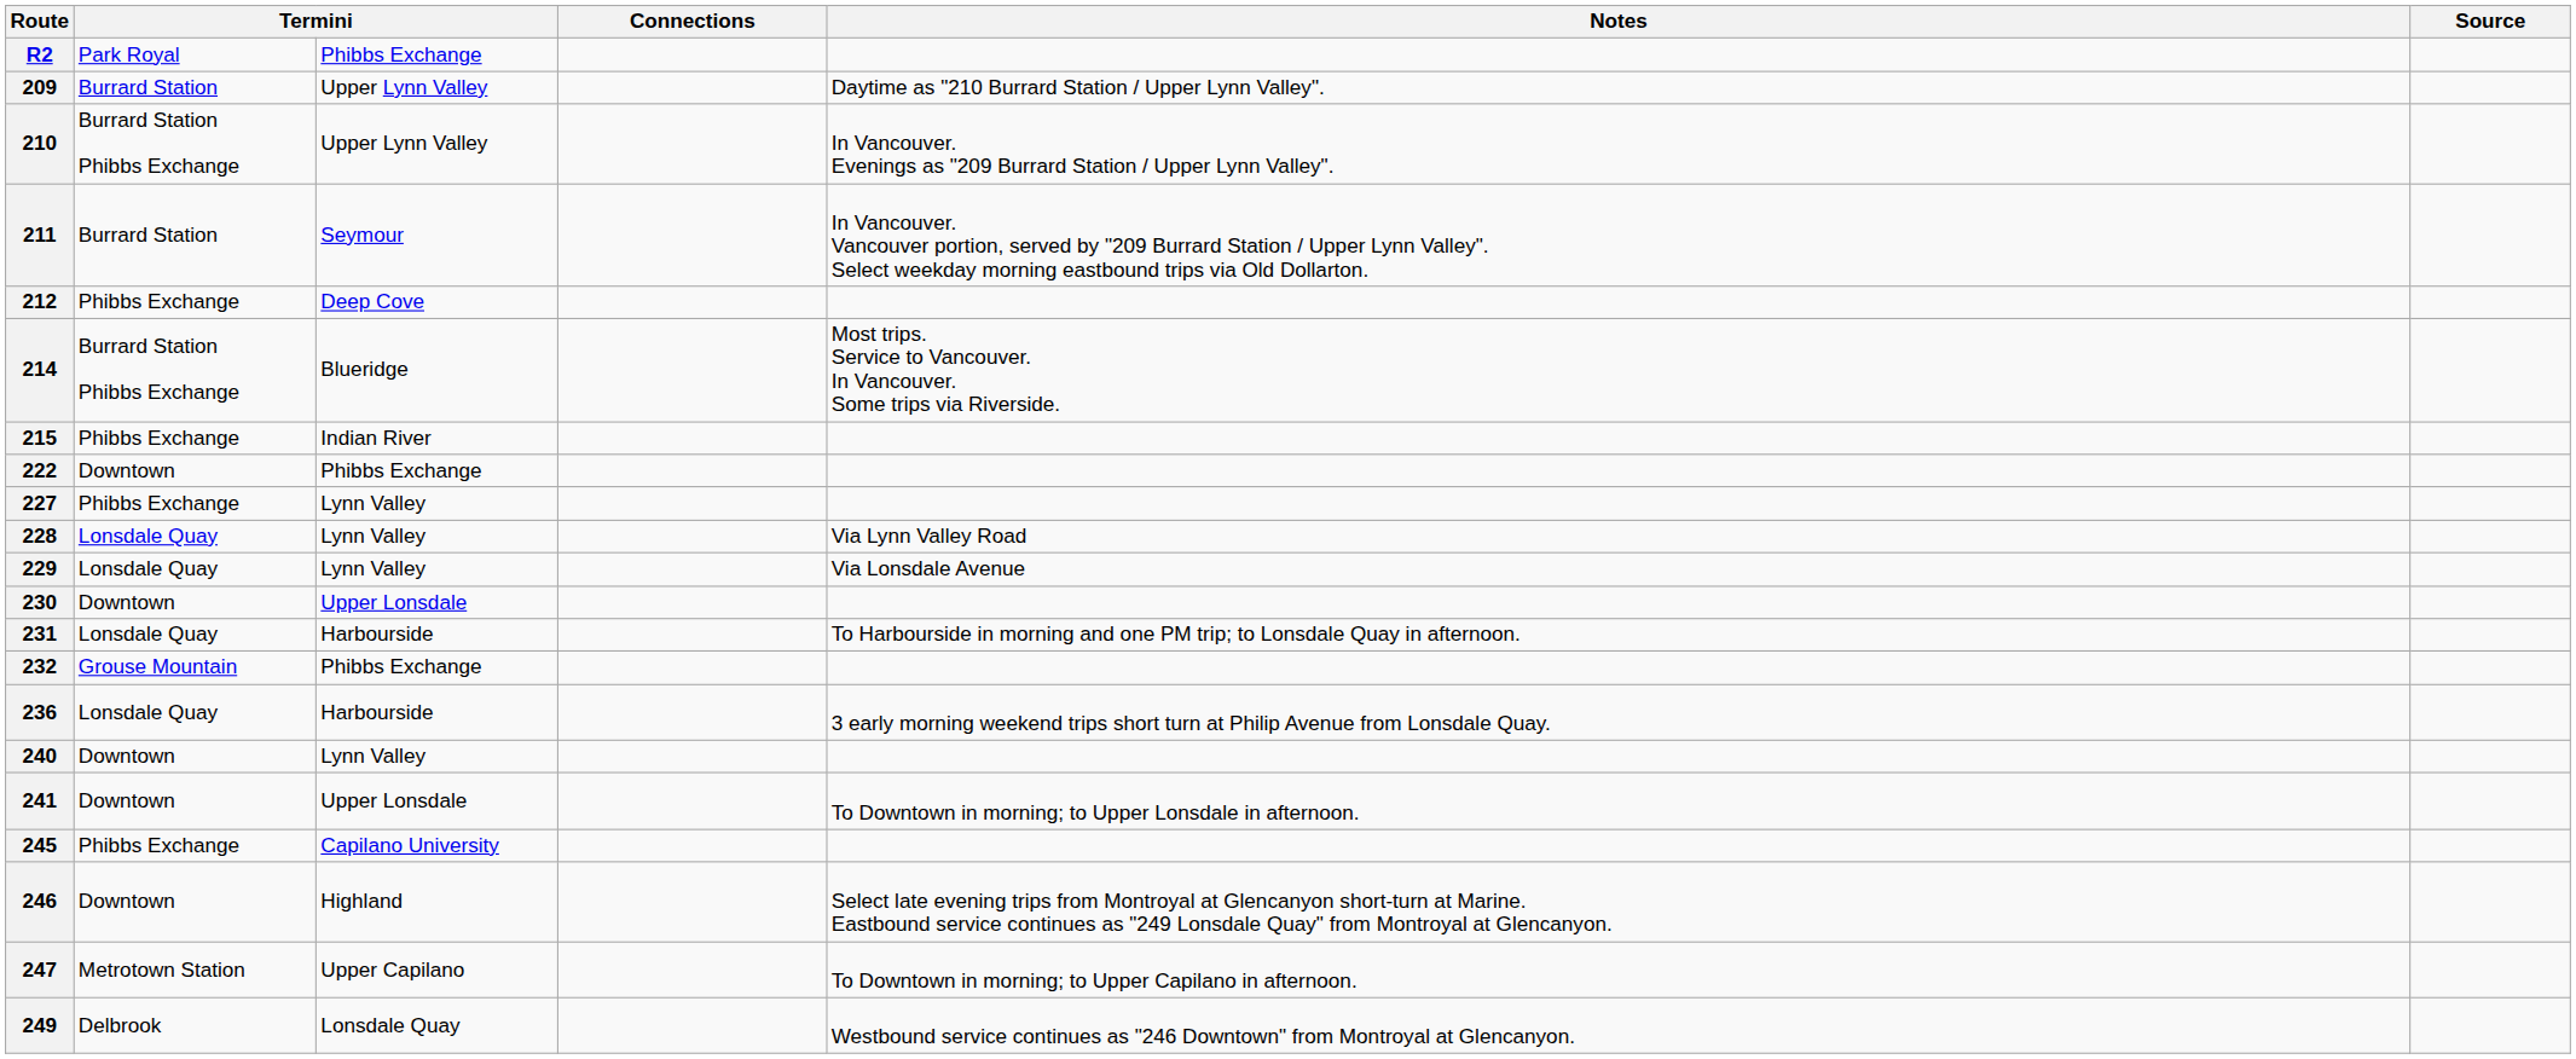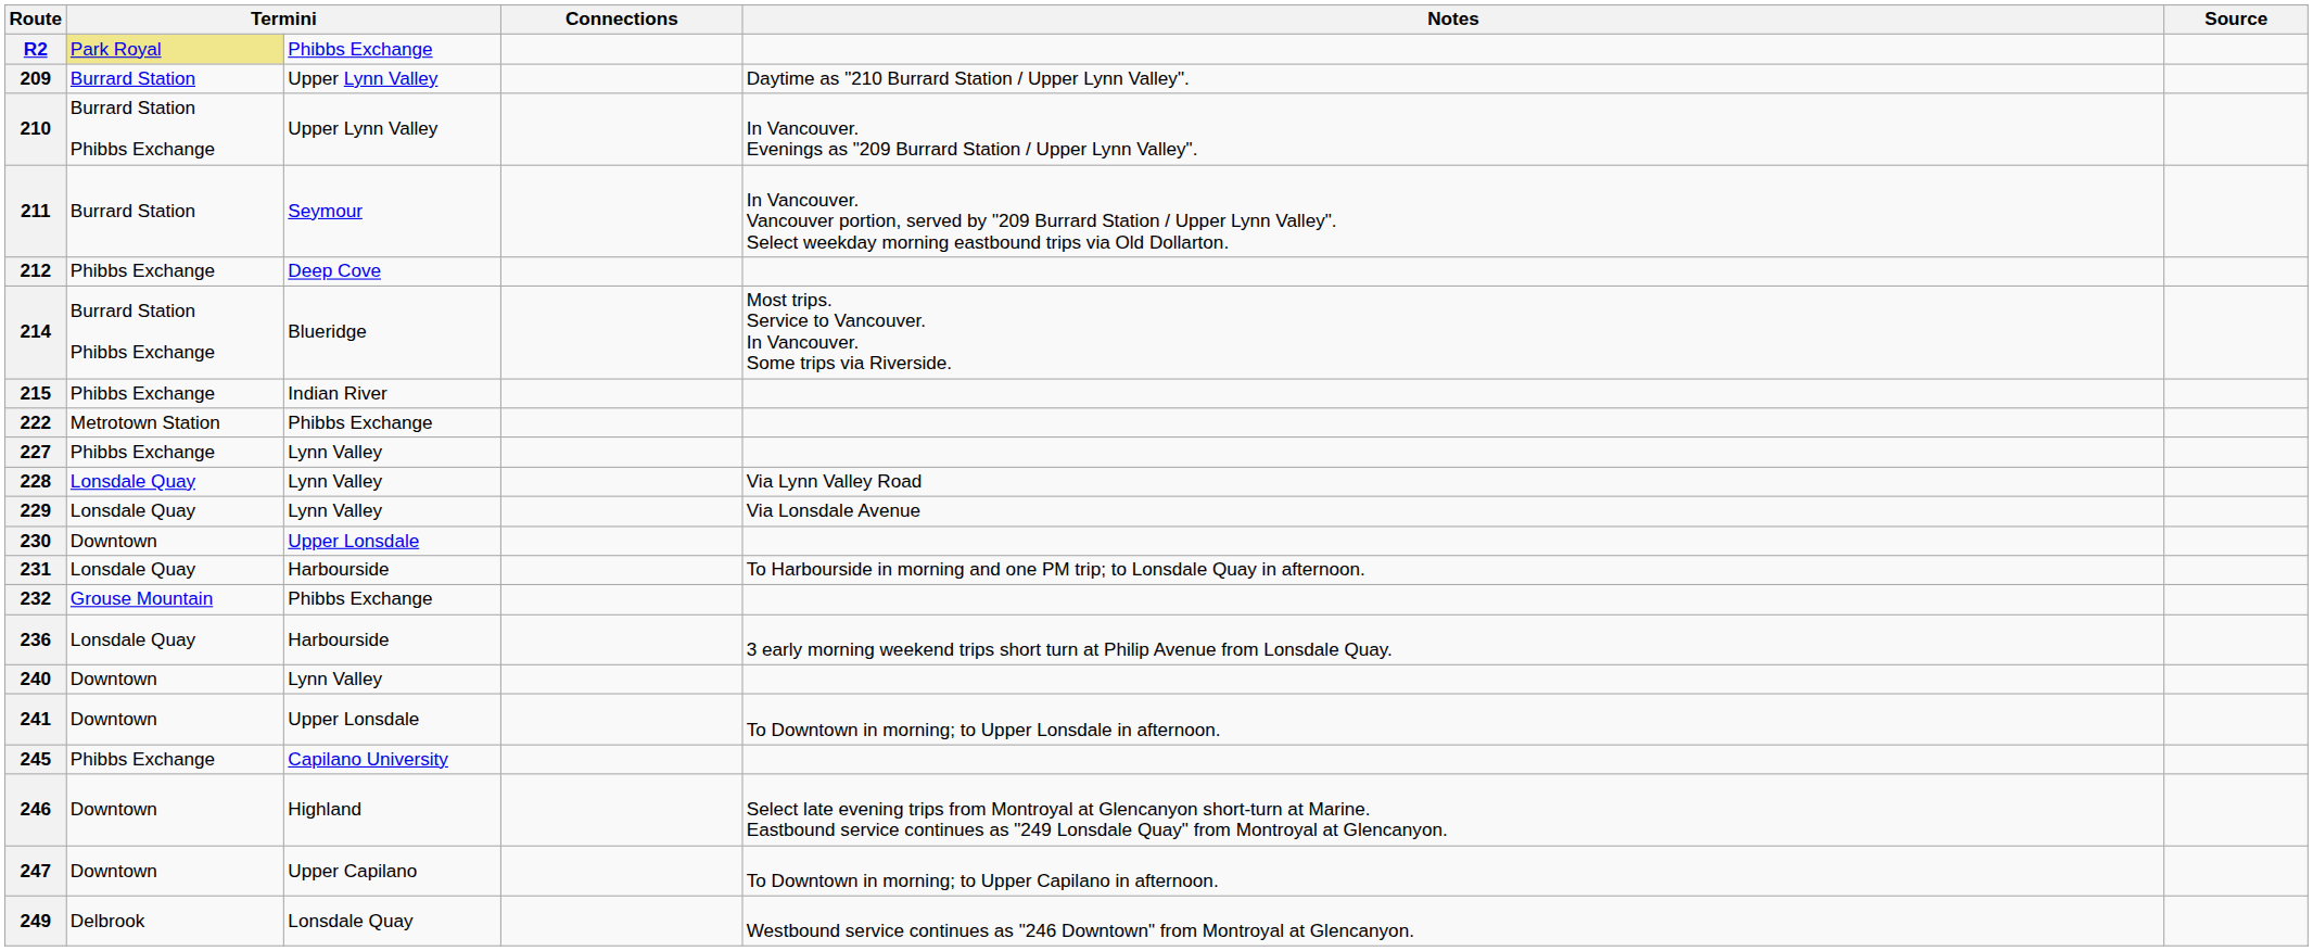R2 | column 2: no background -> khaki background
222 | column 2: Downtown -> Metrotown Station
247 | column 2: Metrotown Station -> Downtown
